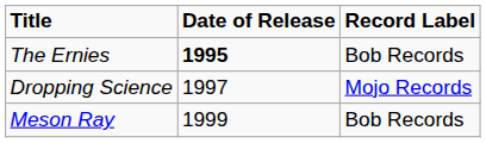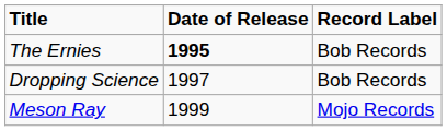Dropping Science | Record Label: Mojo Records -> Bob Records
Meson Ray | Record Label: Bob Records -> Mojo Records
